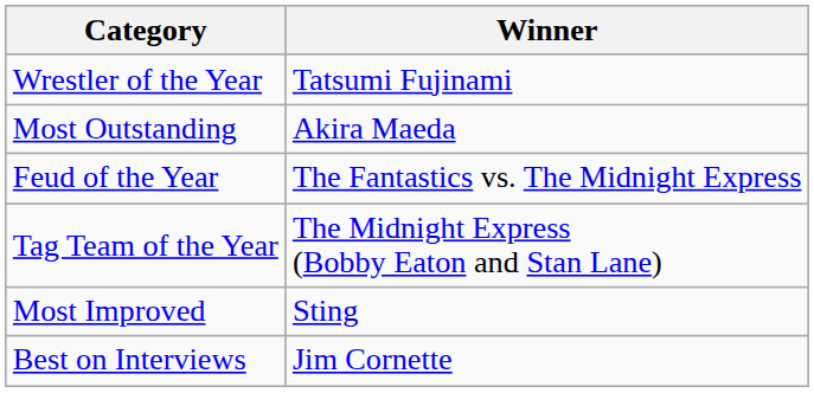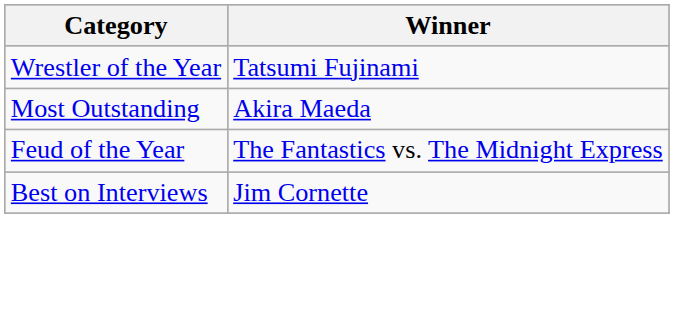- row: Tag Team of the Year | The Midnight Express (Bobby Eaton and Stan Lane)
- row: Most Improved | Sting
